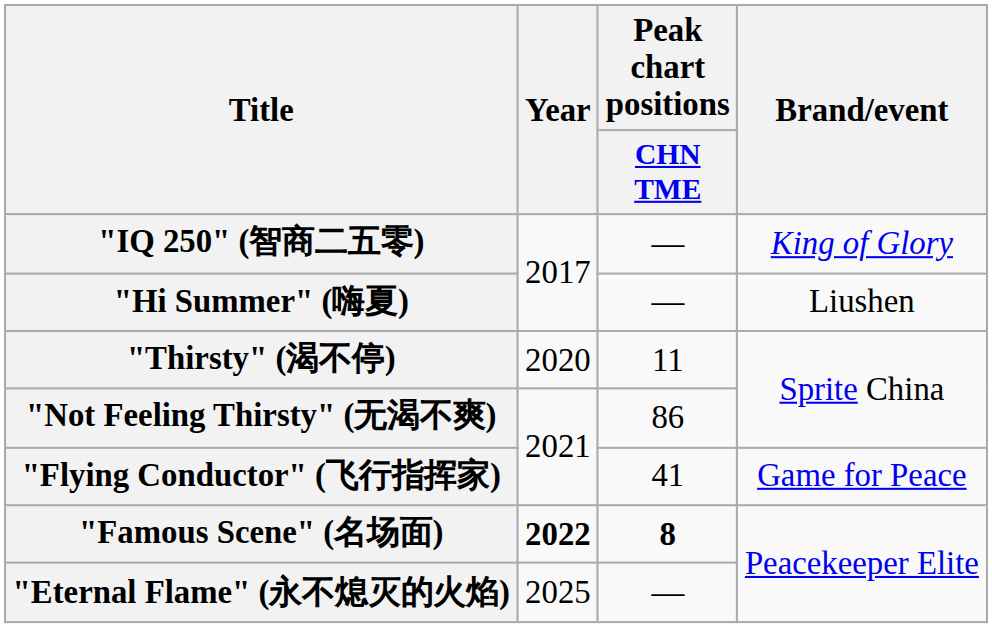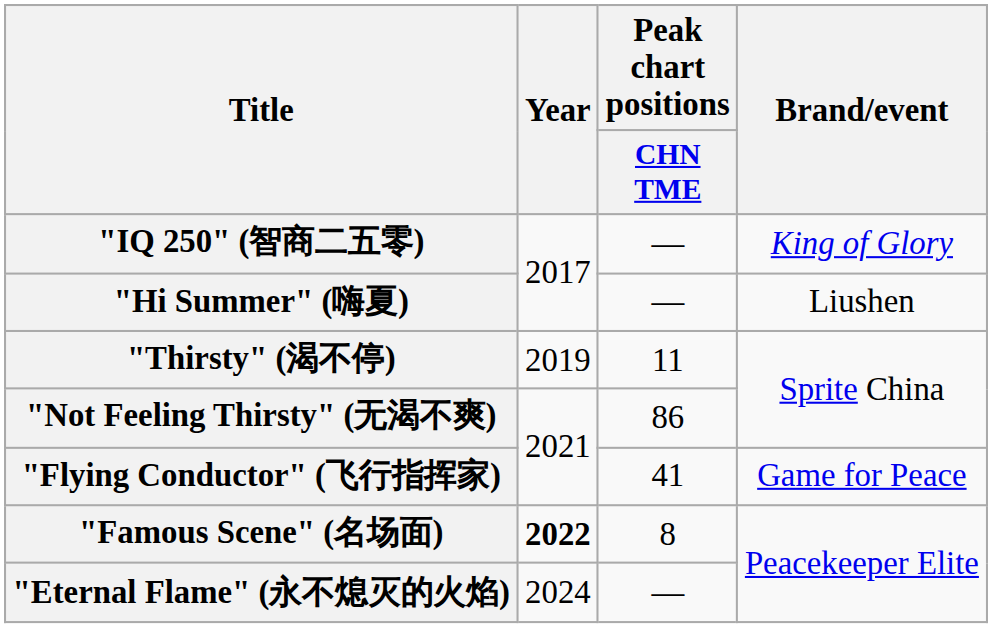"Thirsty" (渴不停) | Year: 2020 -> 2019
"Famous Scene" (名场面) | Peak chart positions / CHN TME: bold -> normal
"Eternal Flame" (永不熄灭的火焰) | Year: 2025 -> 2024
